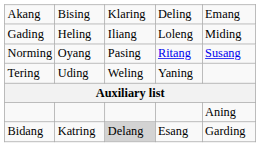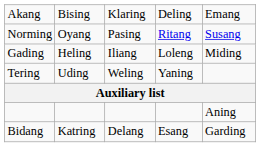rows swapped: Gading <-> Norming
Bidang | column 3: lightgrey background -> no background
